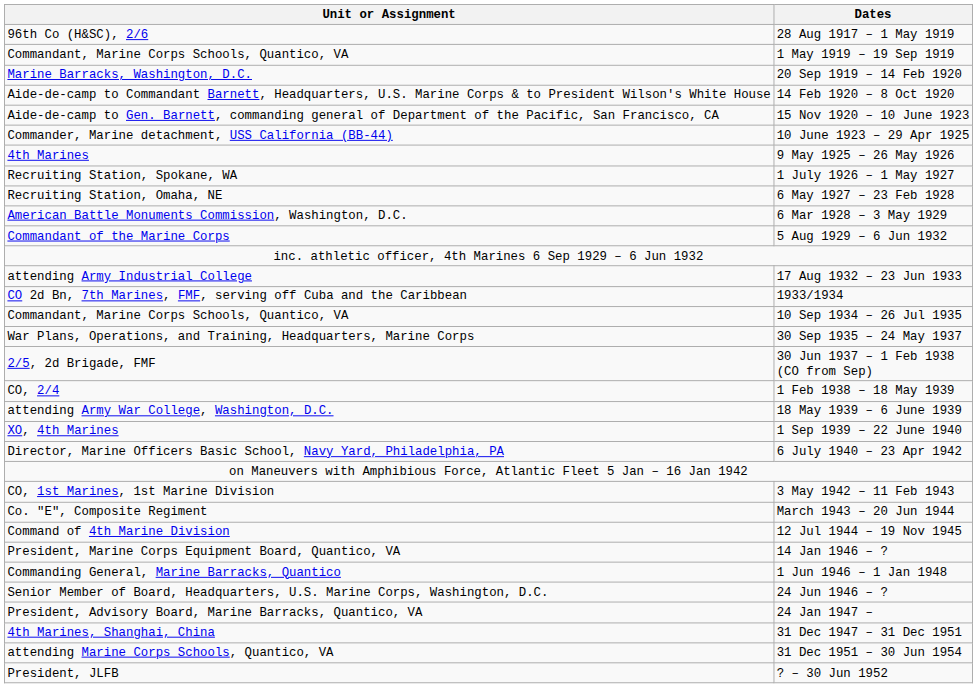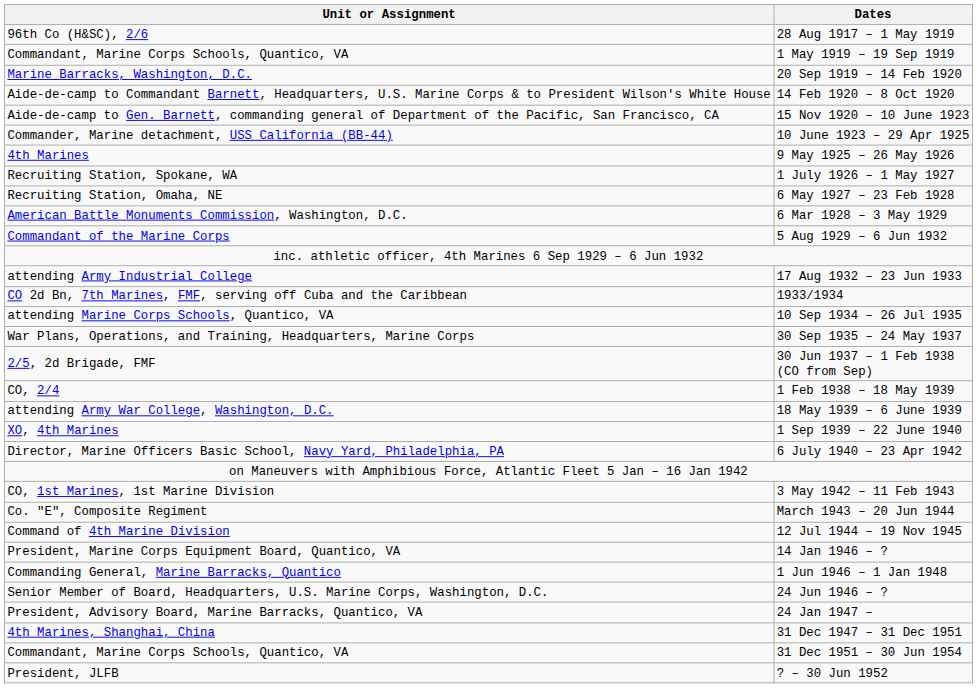10 Sep 1934 – 26 Jul 1935 | Unit or Assignment: Commandant, Marine Corps Schools, Quantico, VA -> attending Marine Corps Schools, Quantico, VA
31 Dec 1951 – 30 Jun 1954 | Unit or Assignment: attending Marine Corps Schools, Quantico, VA -> Commandant, Marine Corps Schools, Quantico, VA
